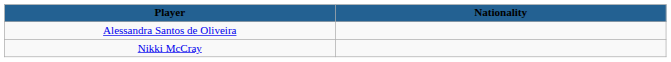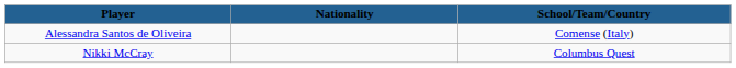+ column: School/Team/Country | Comense (Italy) | Columbus Quest
